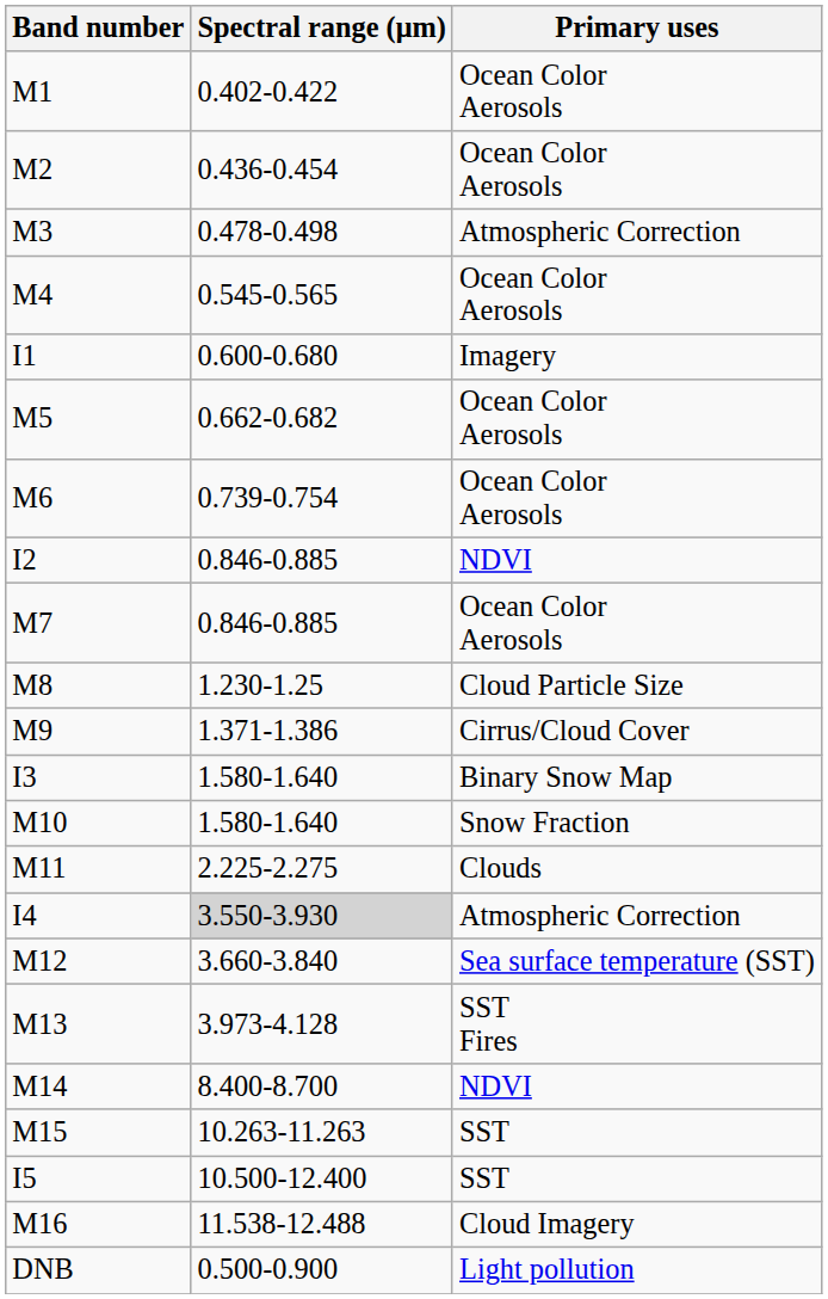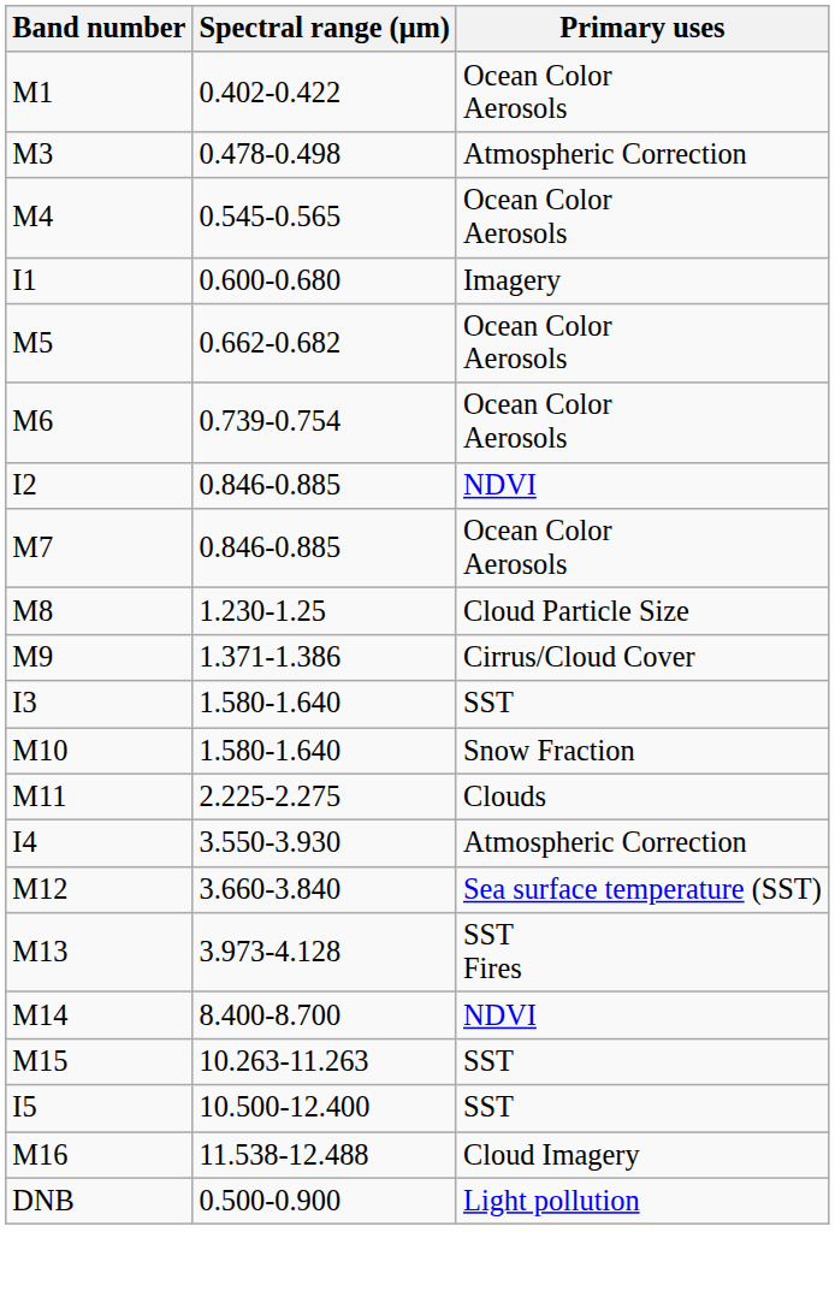- row: M2 | 0.436-0.454 | Ocean Color Aerosols
I3 | Primary uses: Binary Snow Map -> SST
I4 | Spectral range (μm): lightgrey background -> no background
